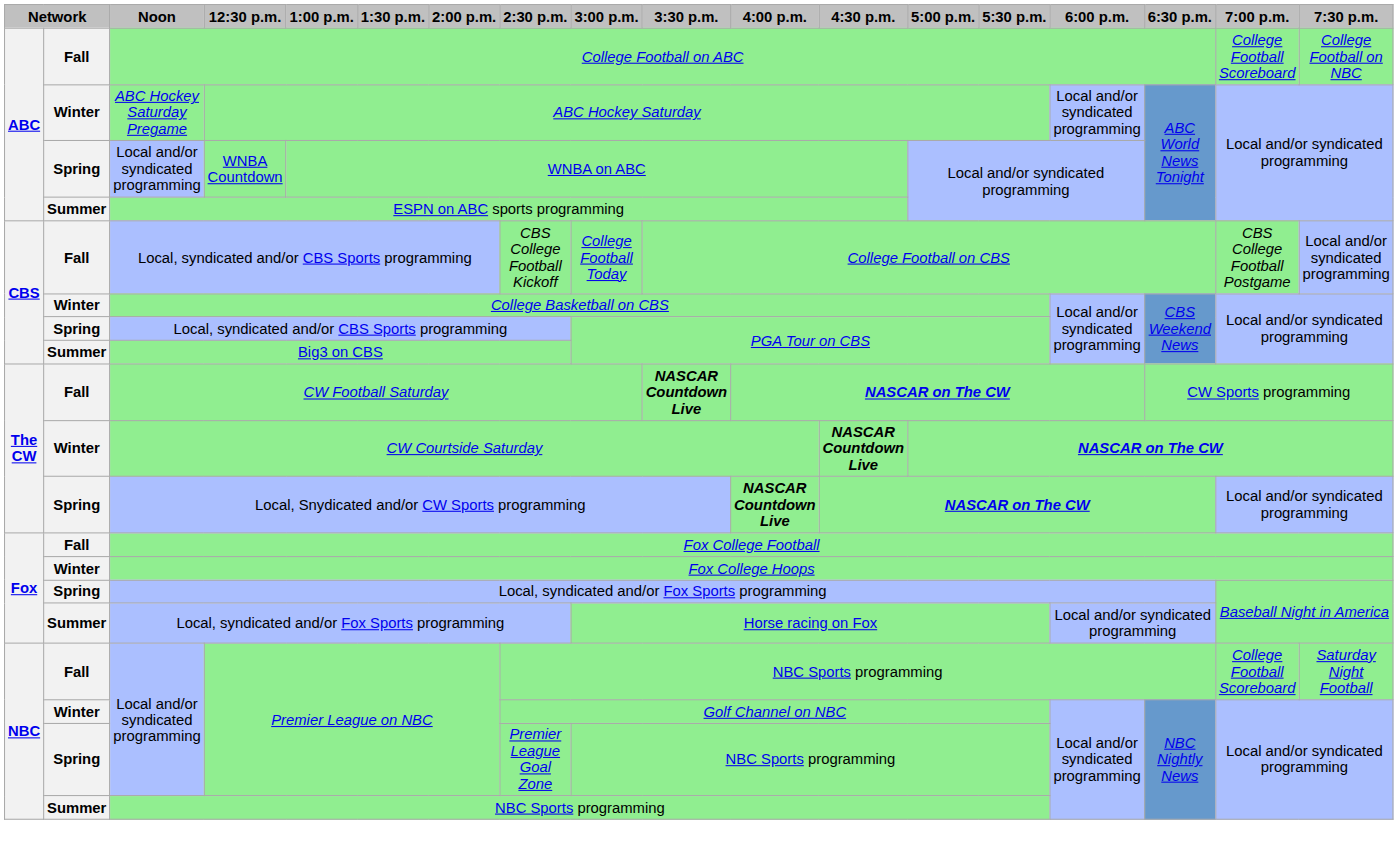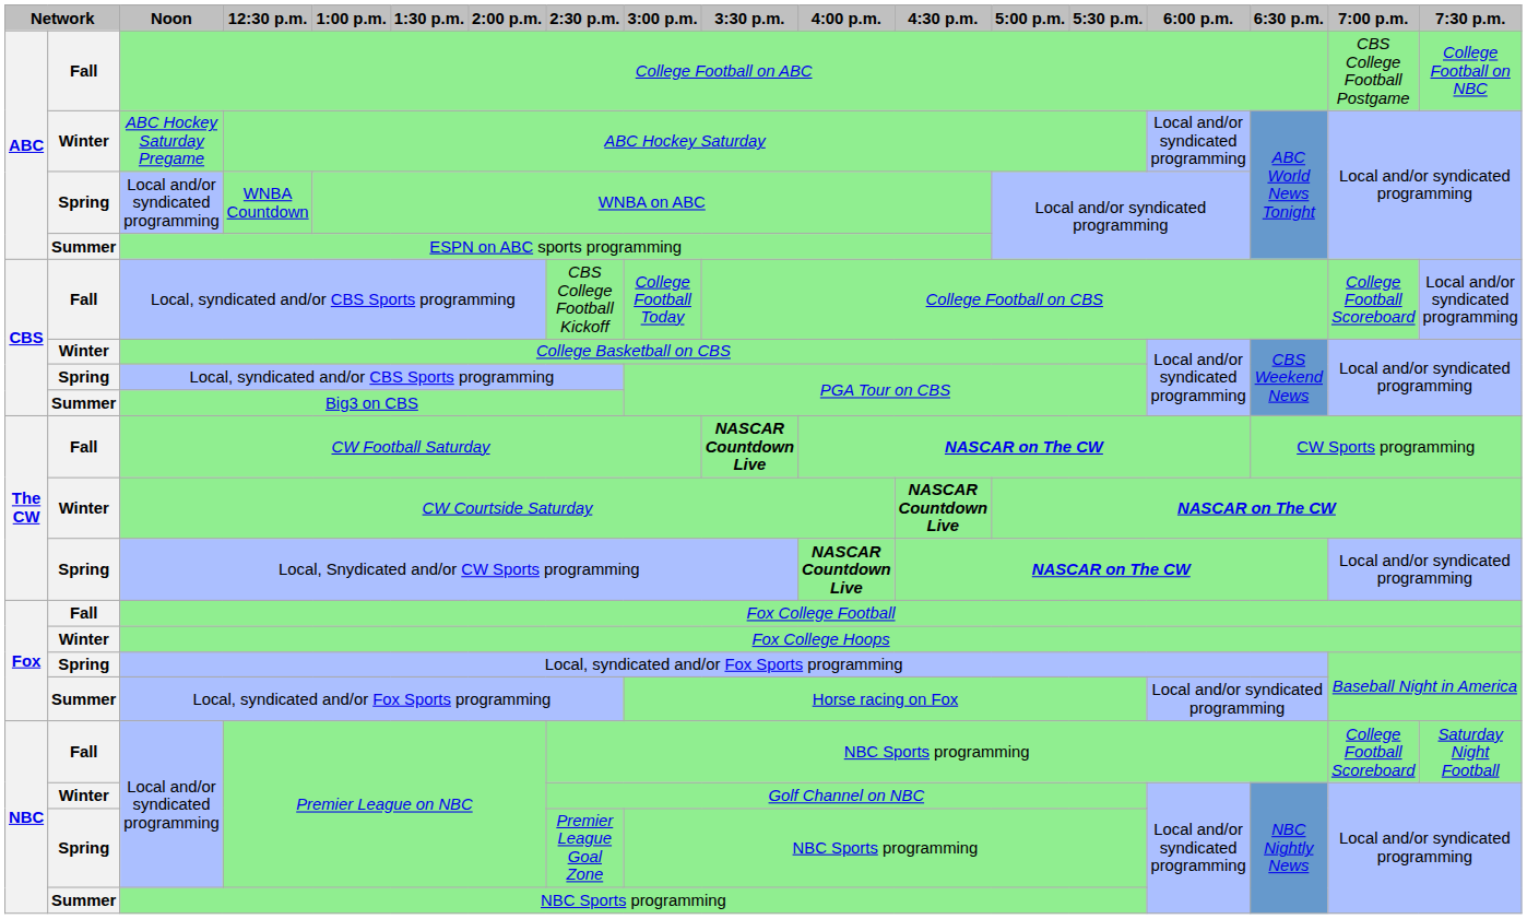College Football on ABC | 7:00 p.m.: College Football Scoreboard -> CBS College Football Postgame
Fall / Local, syndicated and/or CBS Sports programming | 7:00 p.m.: CBS College Football Postgame -> College Football Scoreboard
